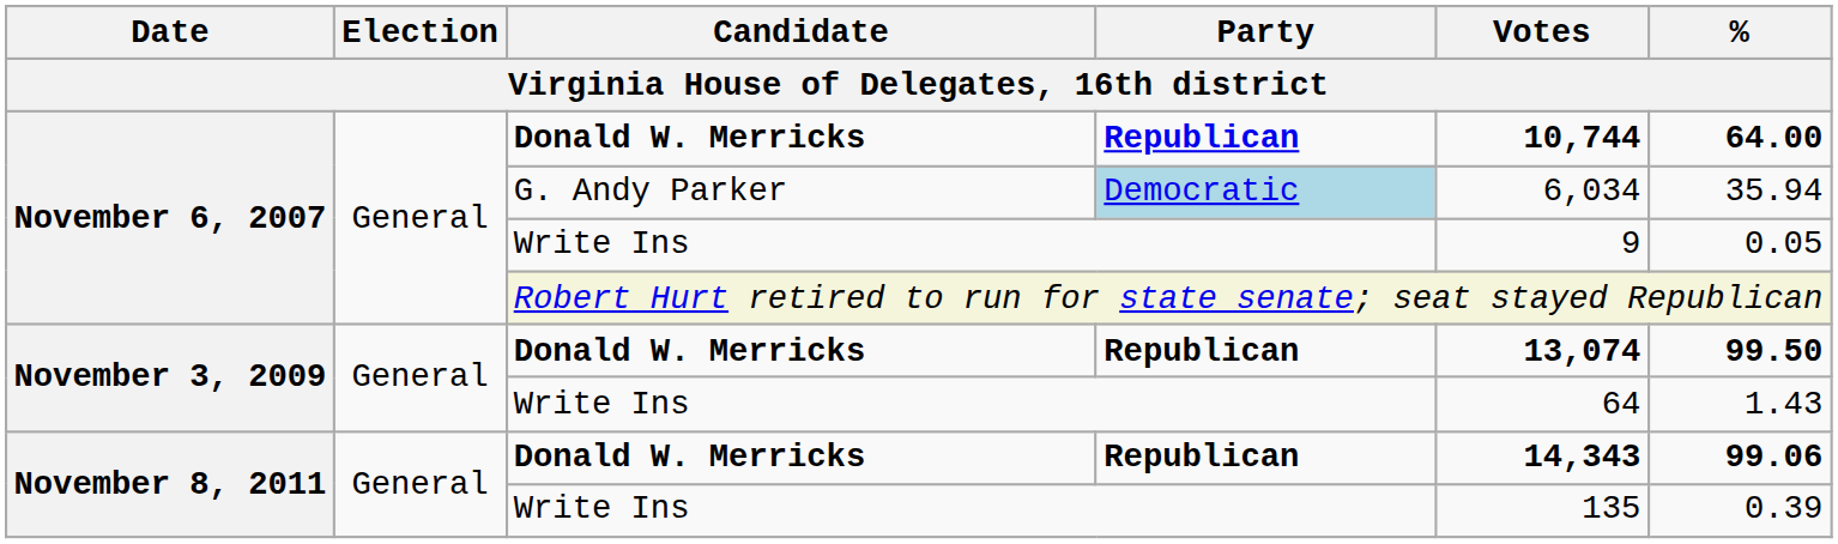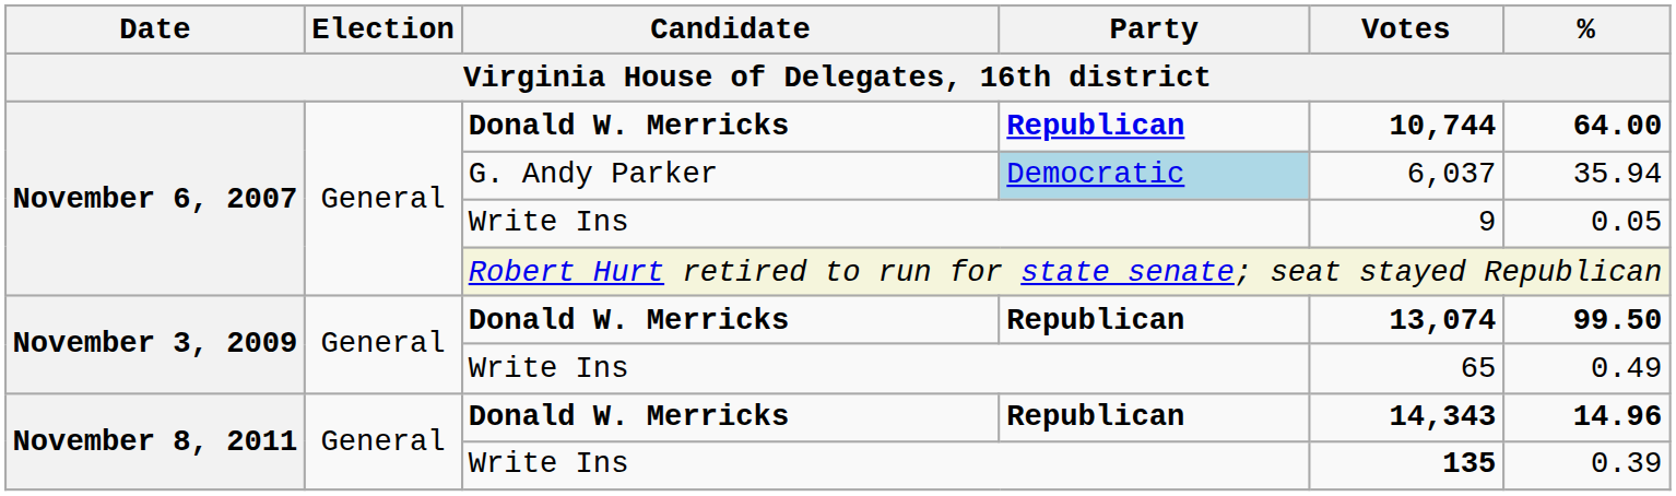G. Andy Parker | Votes: 6,034 -> 6,037
November 3, 2009 / Write Ins | Votes: 64 -> 65
November 3, 2009 / Write Ins | %: 1.43 -> 0.49
November 8, 2011 / Donald W. Merricks | %: 99.06 -> 14.96
November 8, 2011 / Write Ins | Votes: normal -> bold
